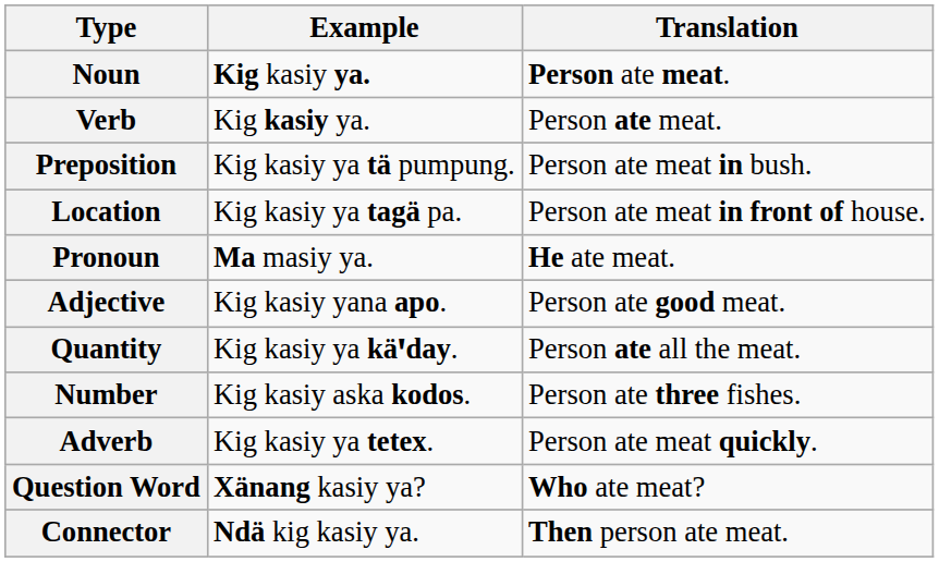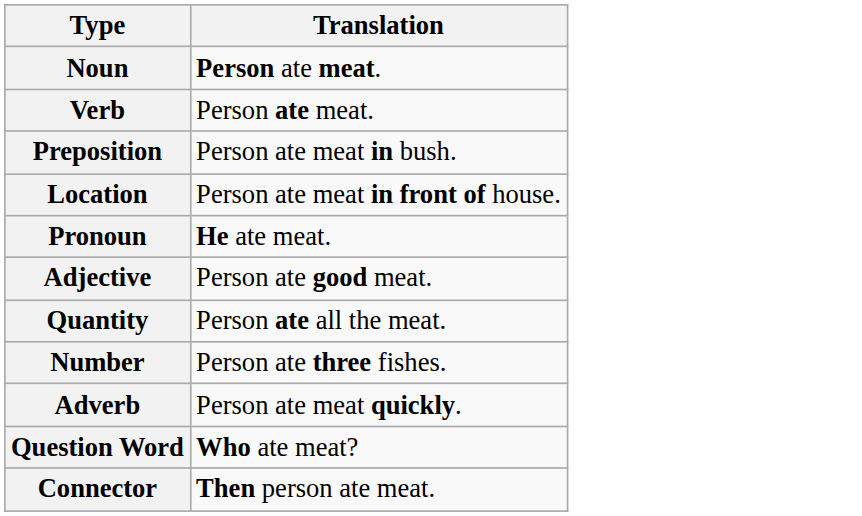- column: Example | Kig kasiy ya. | Kig kasiy ya. | Kig kasiy ya tä pumpung. | Kig kasiy ya tagä pa. | Ma masiy ya. | Kig kasiy yana apo. | Kig kasiy ya käꞌday. | Kig kasiy aska kodos. | Kig kasiy ya tetex. | Xänang kasiy ya? | Ndä kig kasiy ya.
